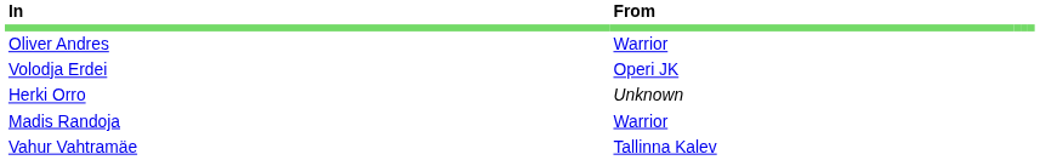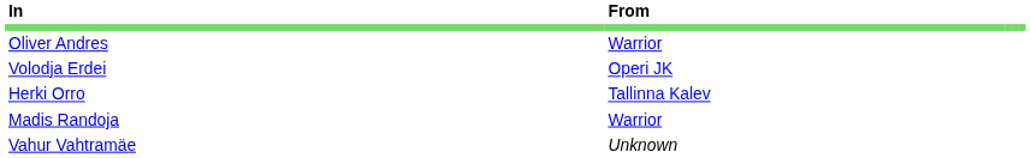Herki Orro | From: Unknown -> Tallinna Kalev
Vahur Vahtramäe | From: Tallinna Kalev -> Unknown
